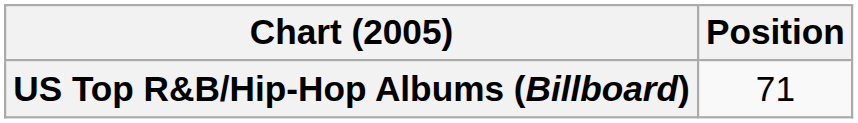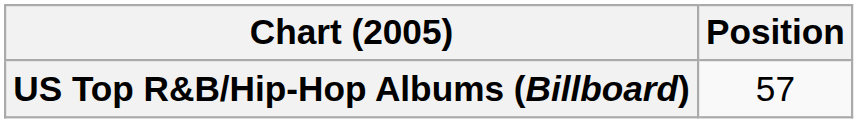US Top R&B/Hip-Hop Albums (Billboard) | Position: 71 -> 57
